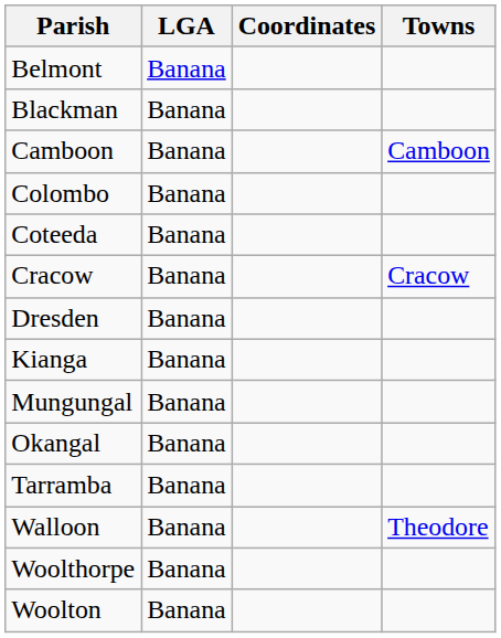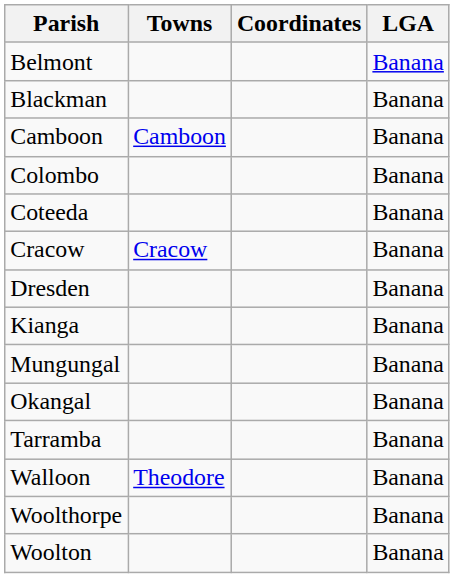columns swapped: LGA <-> Towns
